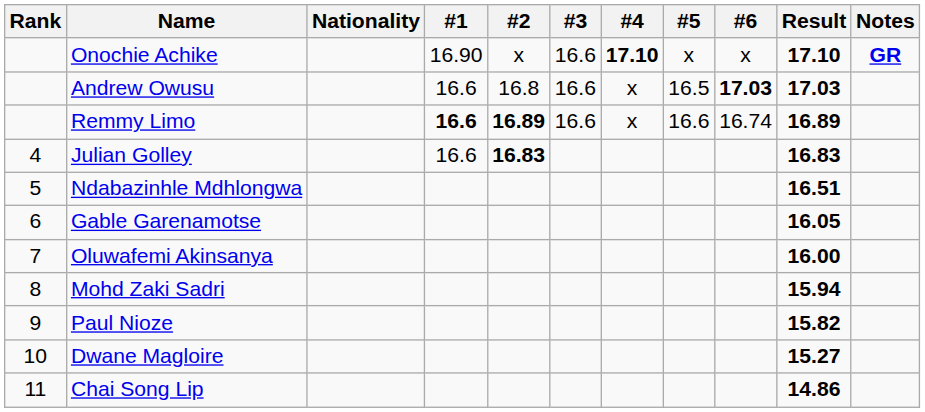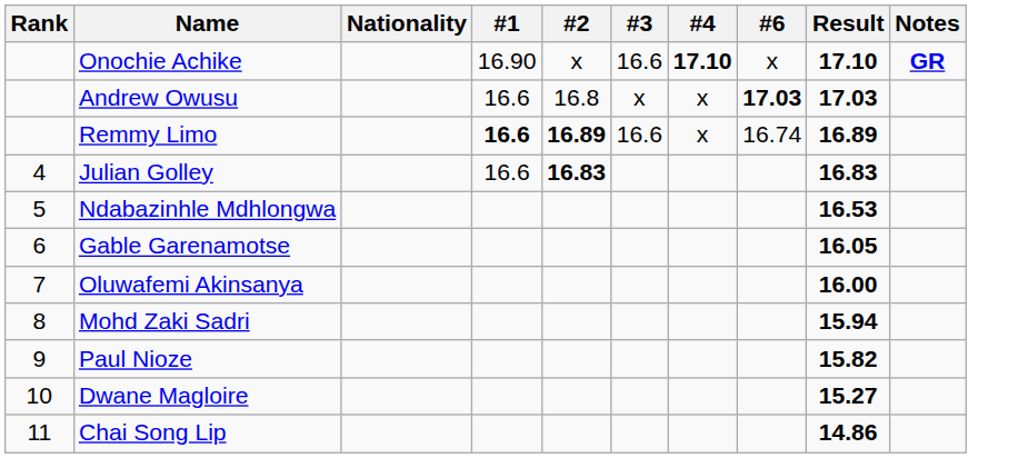- column: #5 | x | 16.5 | 16.6
Andrew Owusu | #3: 16.6 -> x
Ndabazinhle Mdhlongwa | Result: 16.51 -> 16.53
